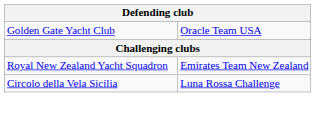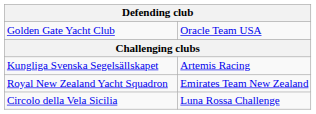+ row: Kungliga Svenska Segelsällskapet | Artemis Racing
